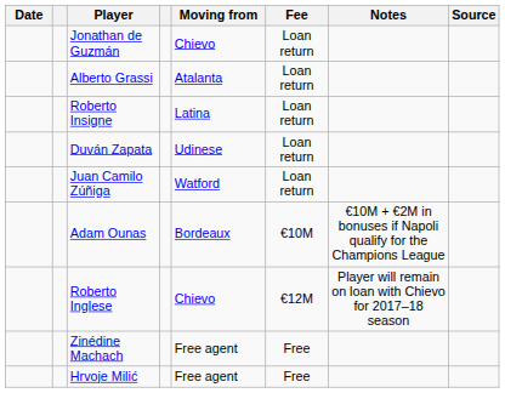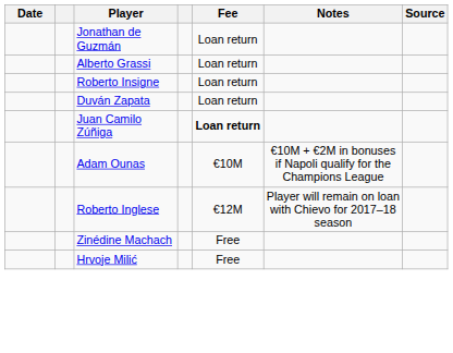- column: Moving from | Chievo | Atalanta | Latina | Udinese | Watford | Bordeaux | Chievo | Free agent | Free agent
Juan Camilo Zúñiga | Fee: normal -> bold
